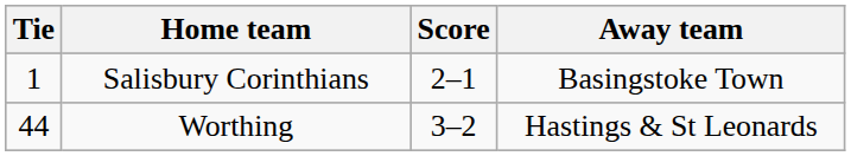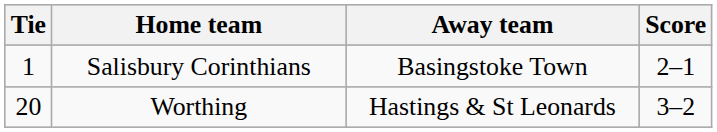columns swapped: Score <-> Away team
Worthing | Tie: 44 -> 20
